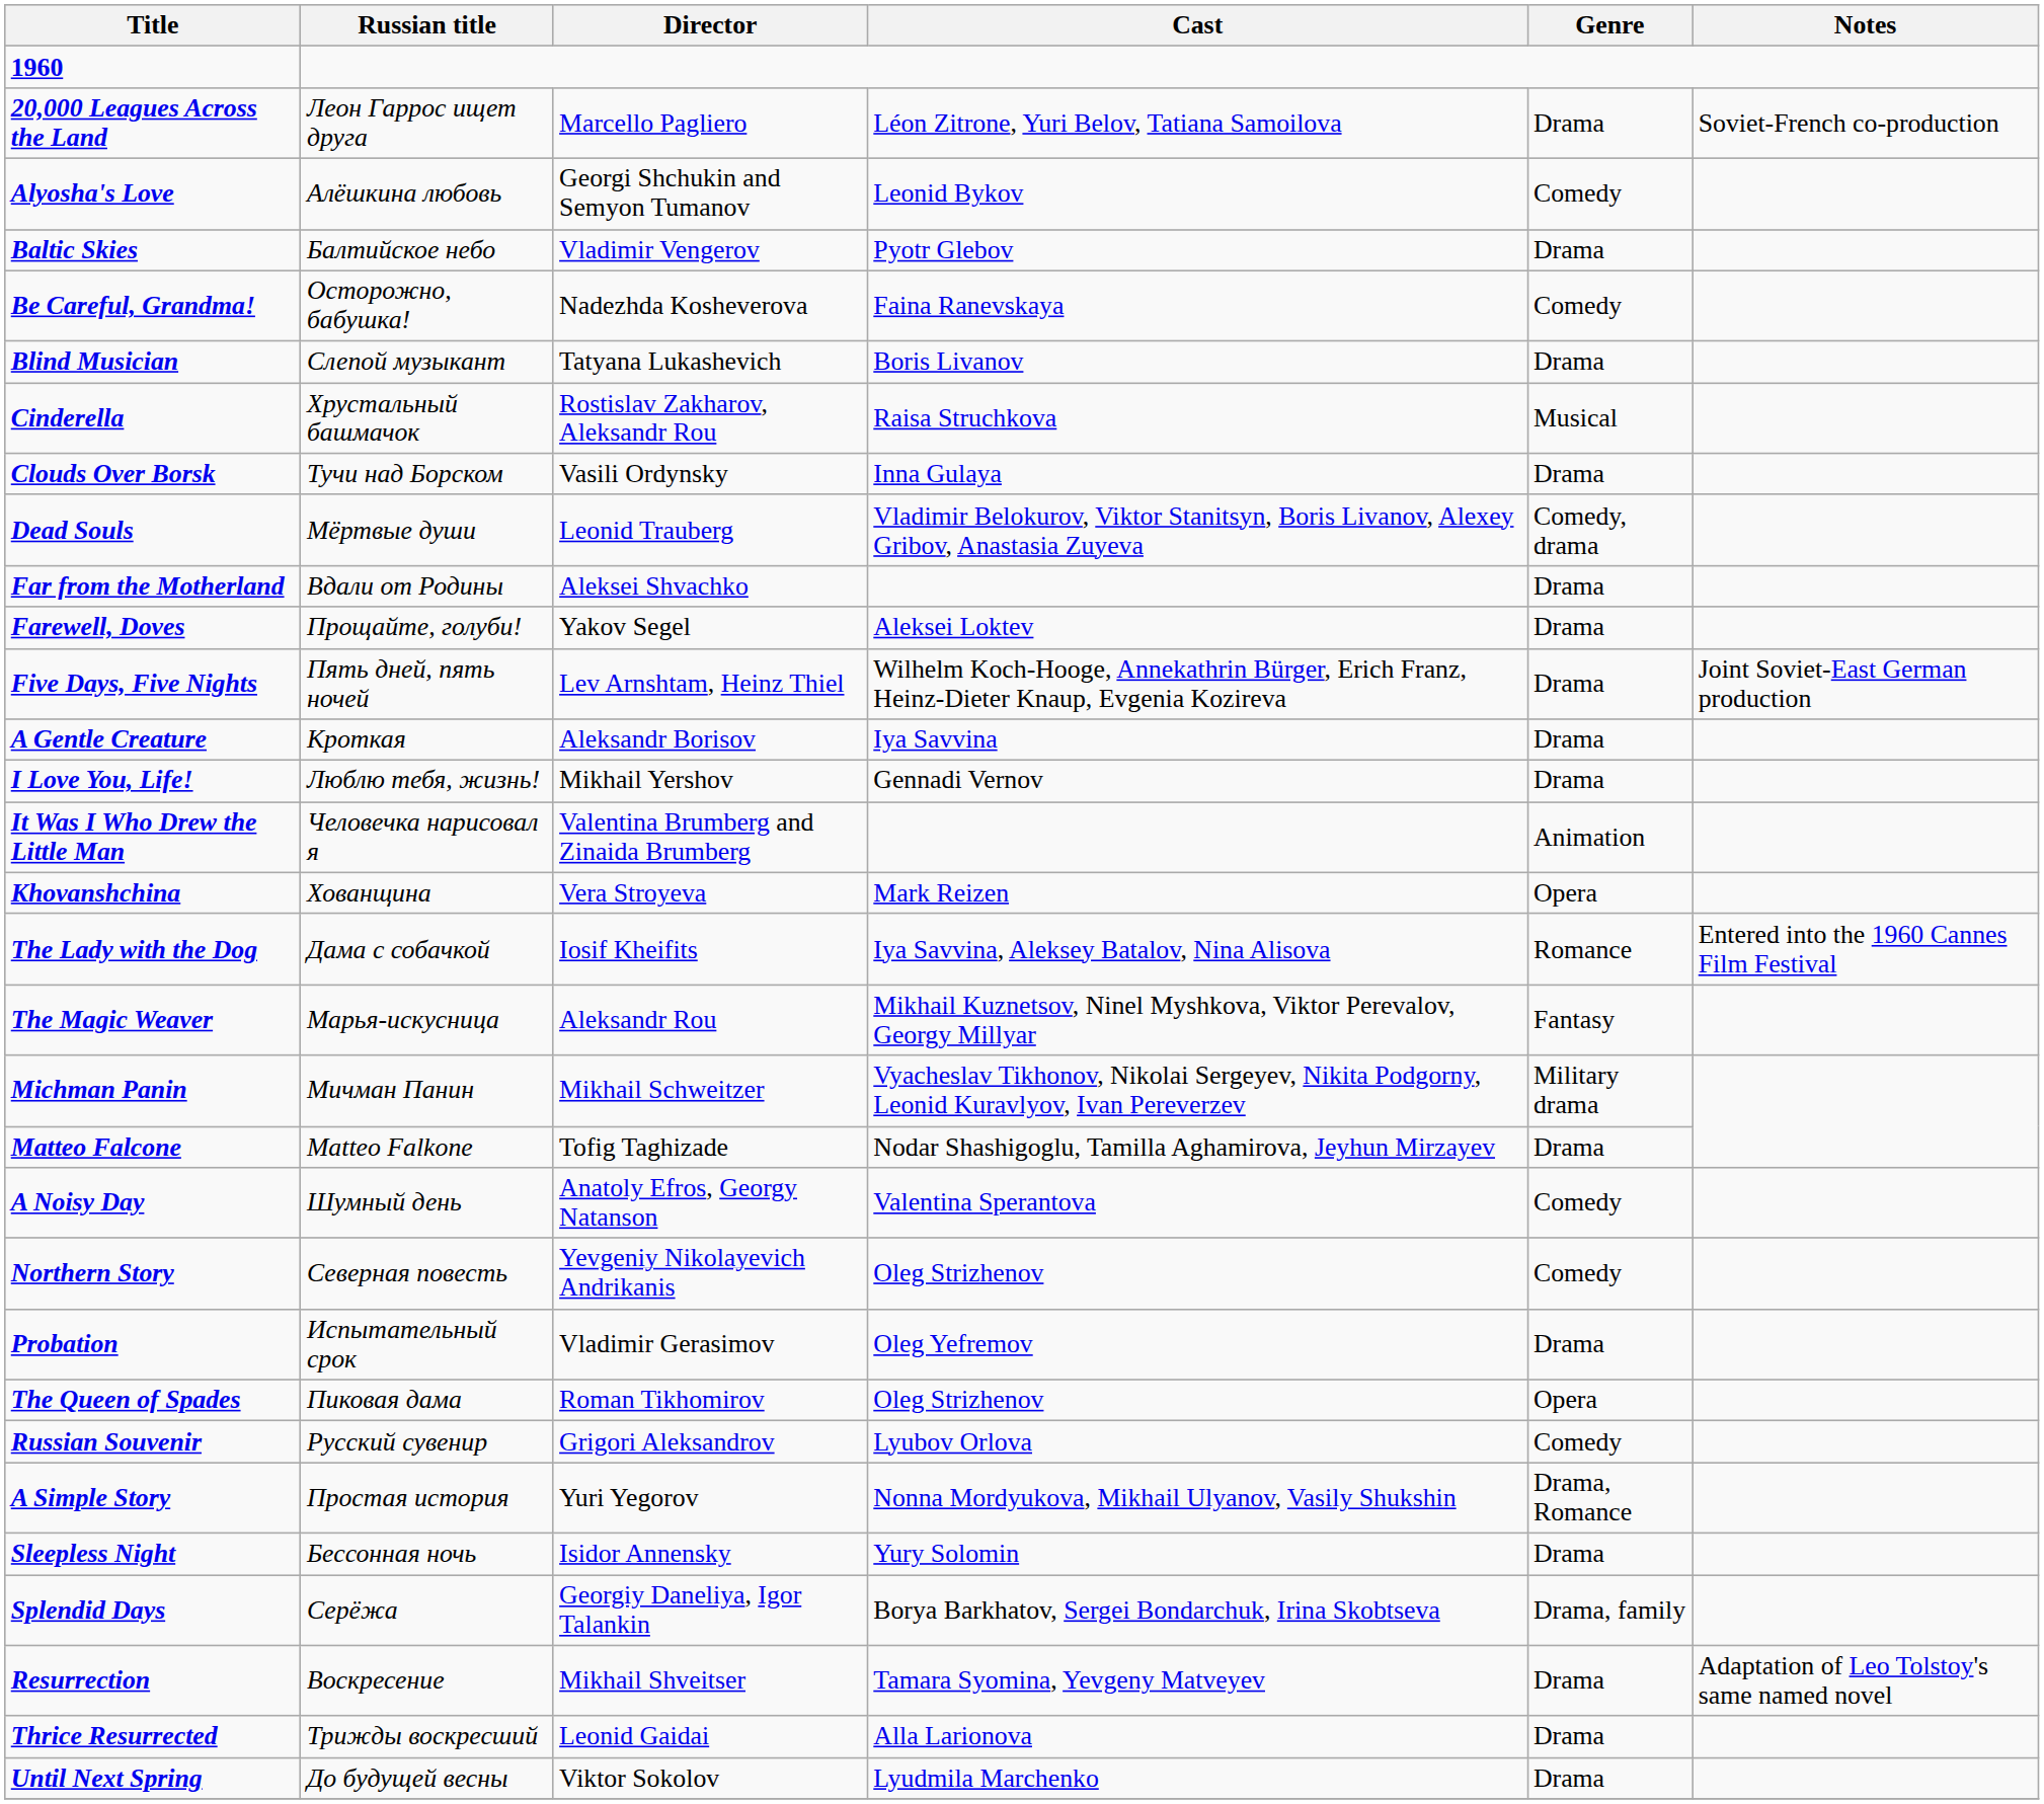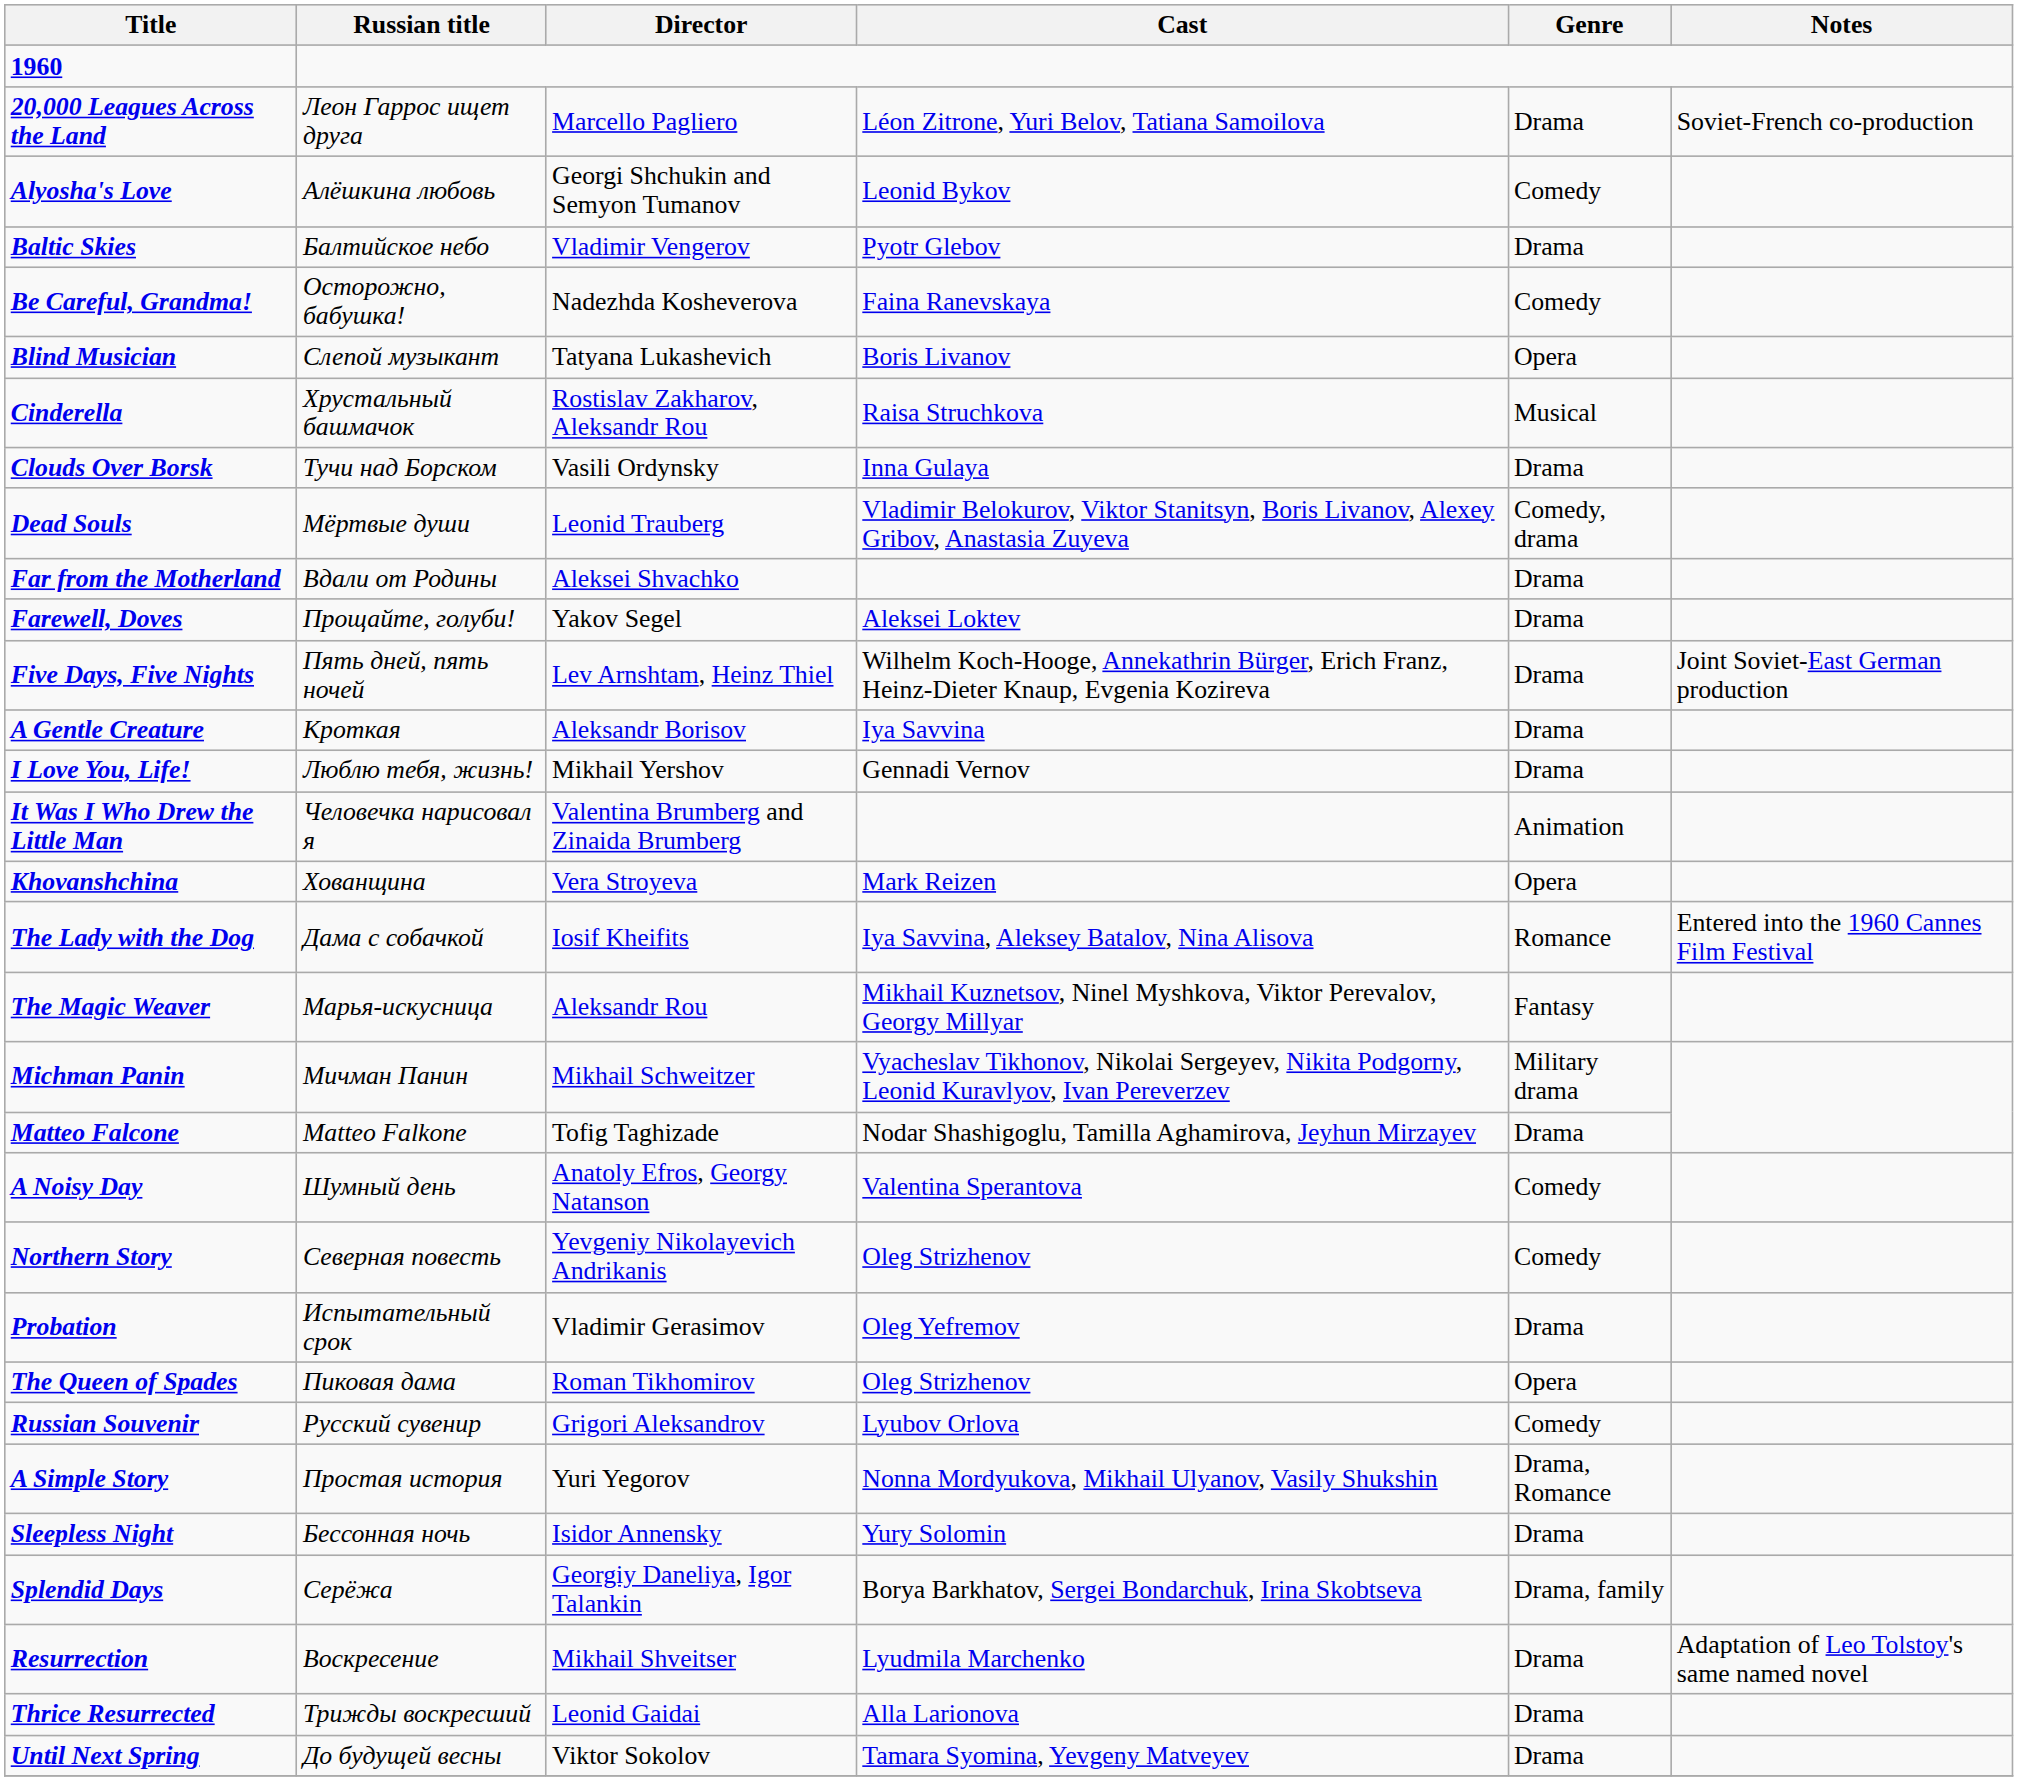Blind Musician | Genre: Drama -> Opera
Resurrection | Cast: Tamara Syomina, Yevgeny Matveyev -> Lyudmila Marchenko
Until Next Spring | Cast: Lyudmila Marchenko -> Tamara Syomina, Yevgeny Matveyev
